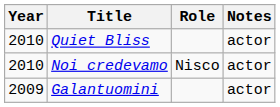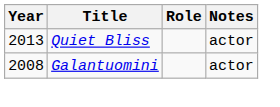Quiet Bliss | Year: 2010 -> 2013
- row: 2010 | Noi credevamo | Nisco | actor
Galantuomini | Year: 2009 -> 2008
